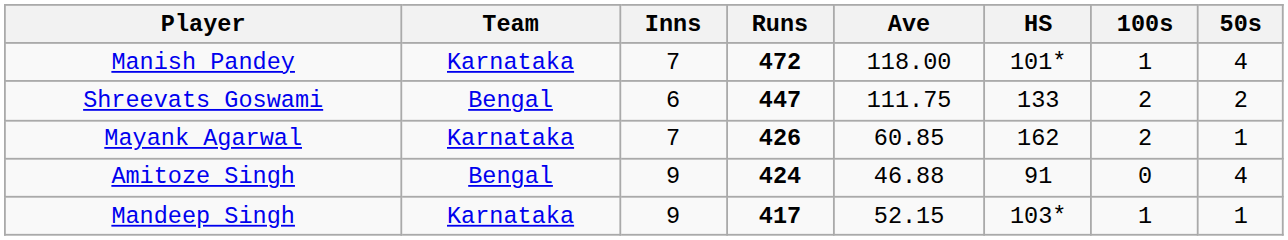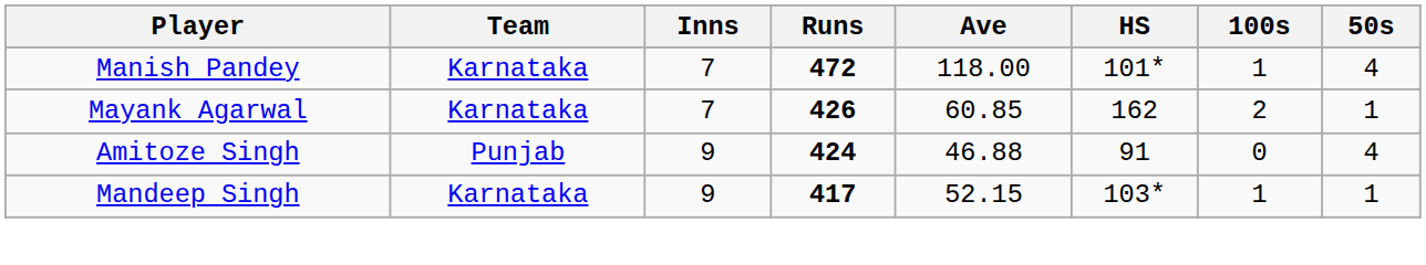- row: Shreevats Goswami | Bengal | 6 | 447 | 111.75 | 133 | 2 | 2
Amitoze Singh | Team: Bengal -> Punjab
